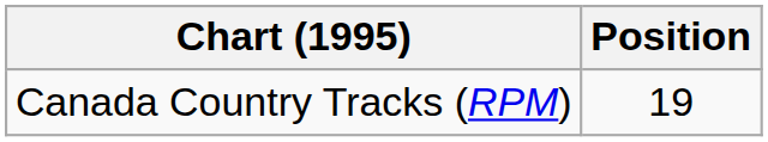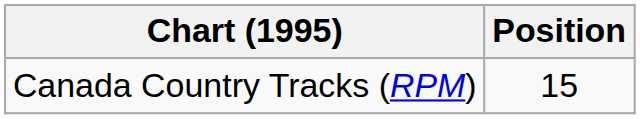Canada Country Tracks (RPM) | Position: 19 -> 15
